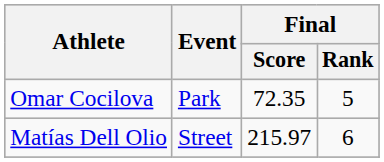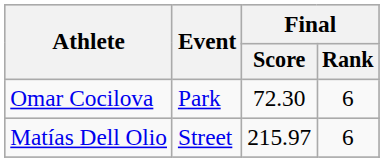Omar Cocilova | Final / Score: 72.35 -> 72.30
Omar Cocilova | Final / Rank: 5 -> 6
